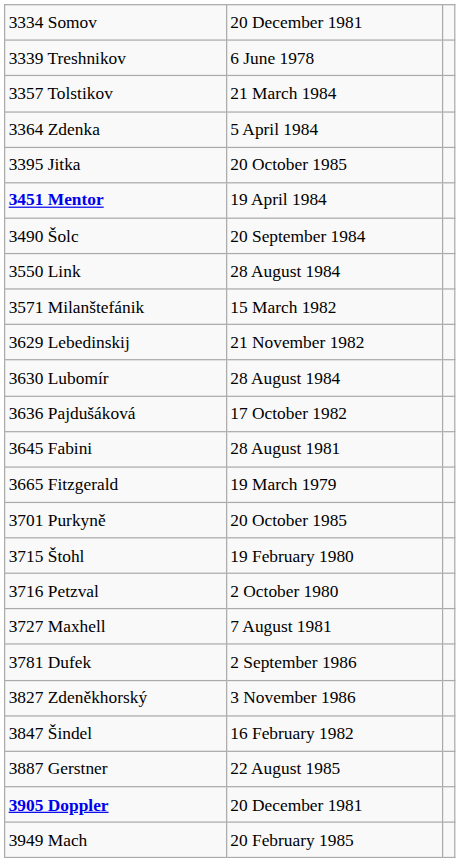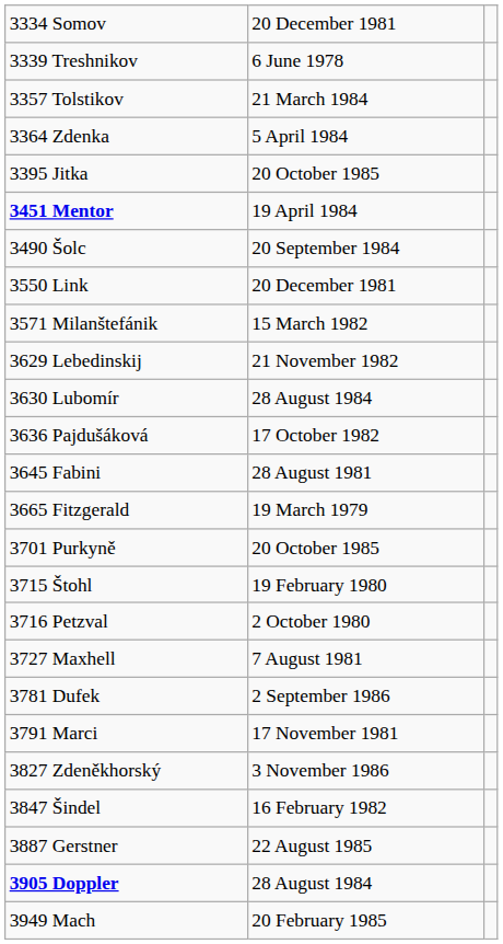3550 Link | column 2: 28 August 1984 -> 20 December 1981
+ row: 3791 Marci | 17 November 1981
3905 Doppler | column 2: 20 December 1981 -> 28 August 1984
